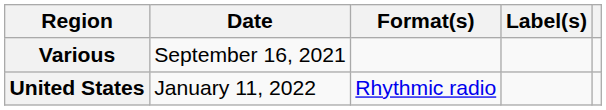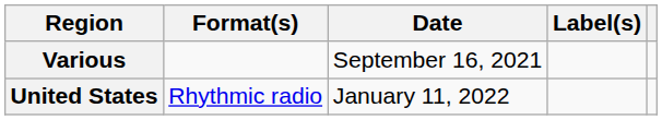columns swapped: Date <-> Format(s)
